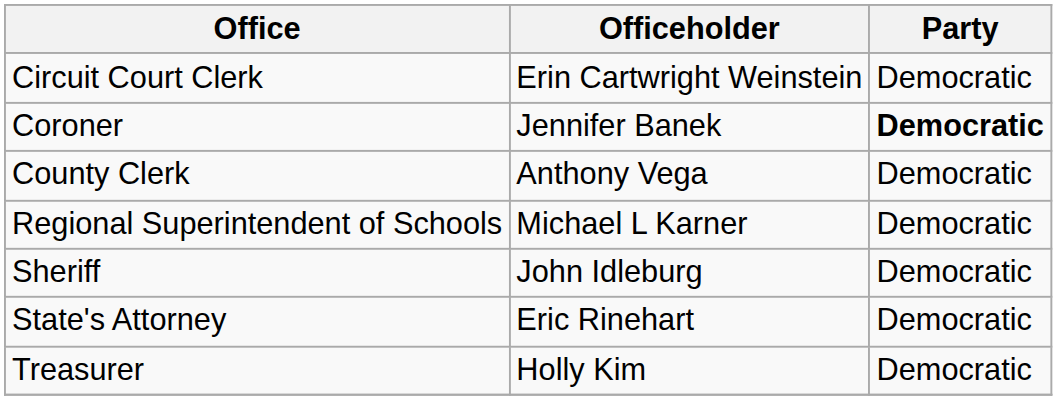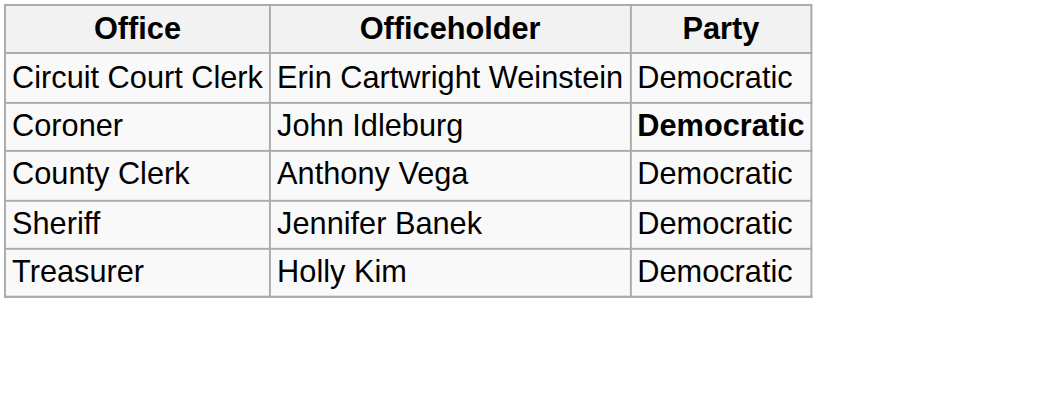Coroner | Officeholder: Jennifer Banek -> John Idleburg
- row: Regional Superintendent of Schools | Michael L Karner | Democratic
Sheriff | Officeholder: John Idleburg -> Jennifer Banek
- row: State's Attorney | Eric Rinehart | Democratic
